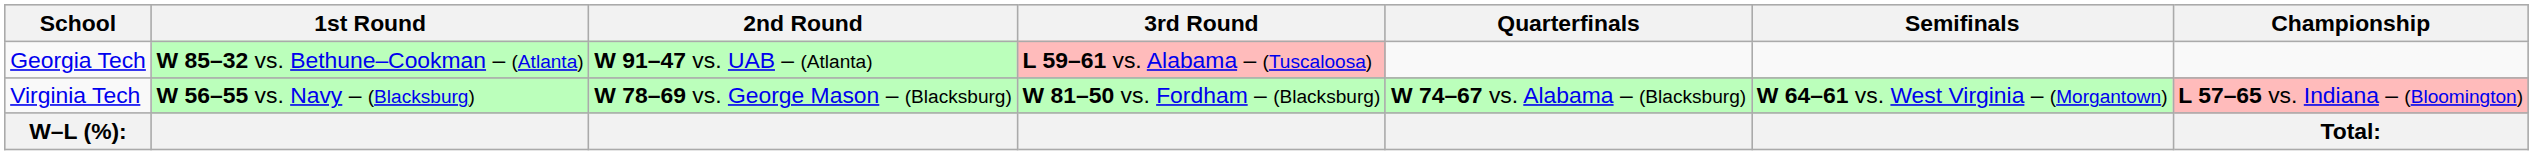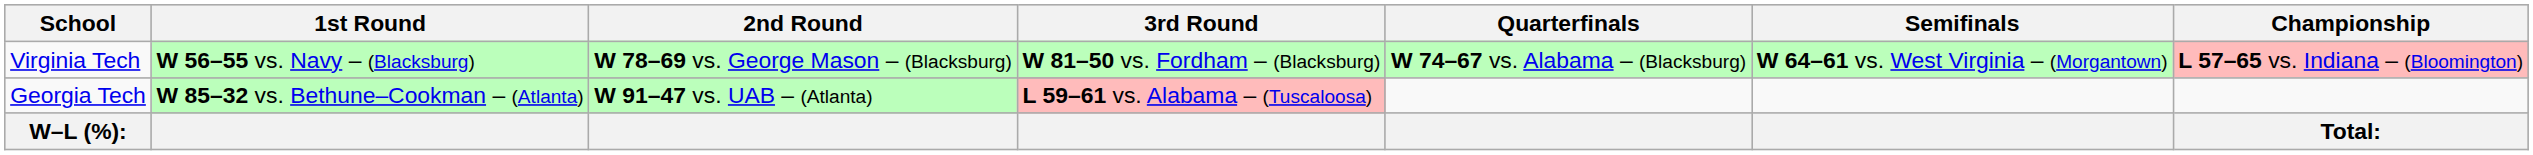rows swapped: Georgia Tech <-> Virginia Tech
